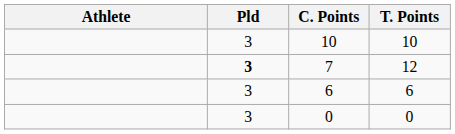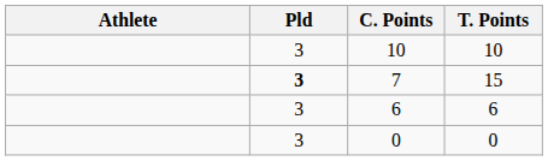7 | T. Points: 12 -> 15
